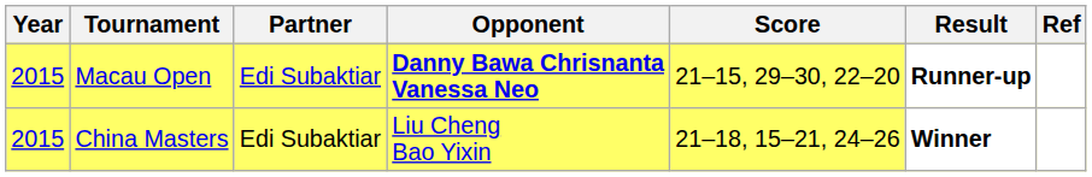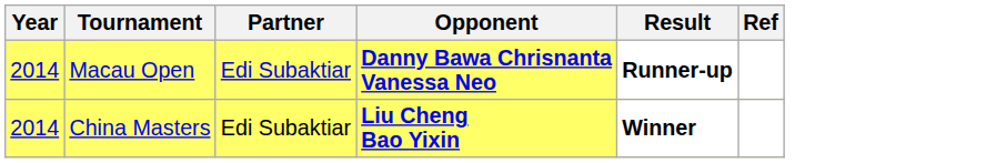- column: Score | 21–15, 29–30, 22–20 | 21–18, 15–21, 24–26
Macau Open | Year: 2015 -> 2014
China Masters | Year: 2015 -> 2014
China Masters | Opponent: normal -> bold
